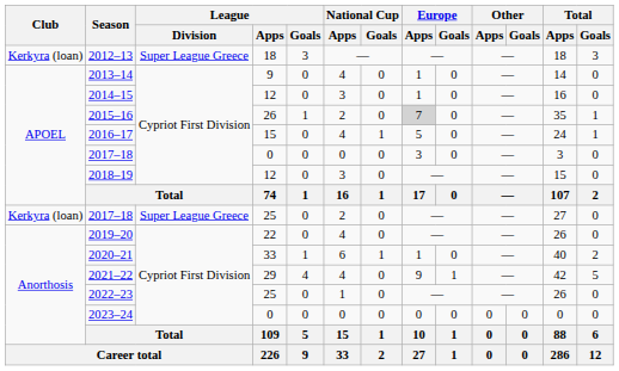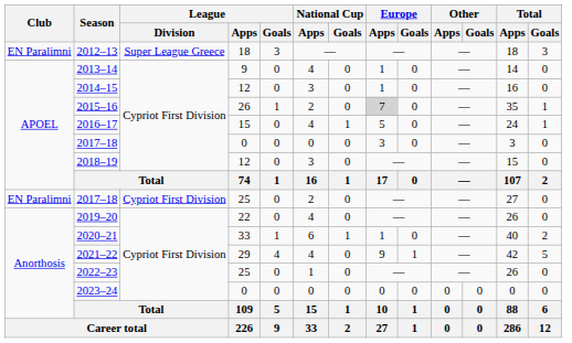2012–13 | Club: Kerkyra (loan) -> EN Paralimni
2017–18 / 25 | Club: Kerkyra (loan) -> EN Paralimni
2017–18 / 25 | League / Division: Super League Greece -> Cypriot First Division
